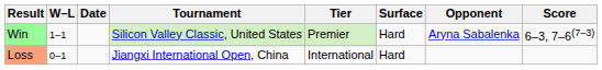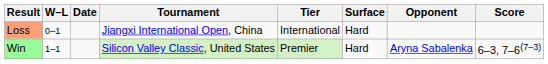rows swapped: Loss <-> Win
